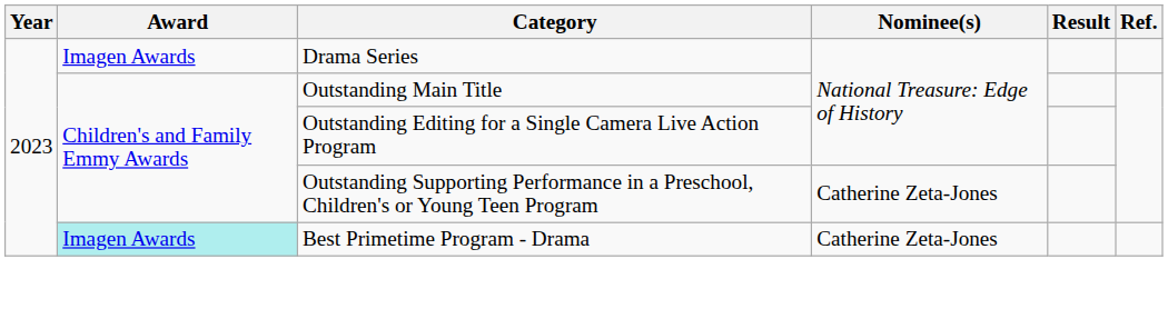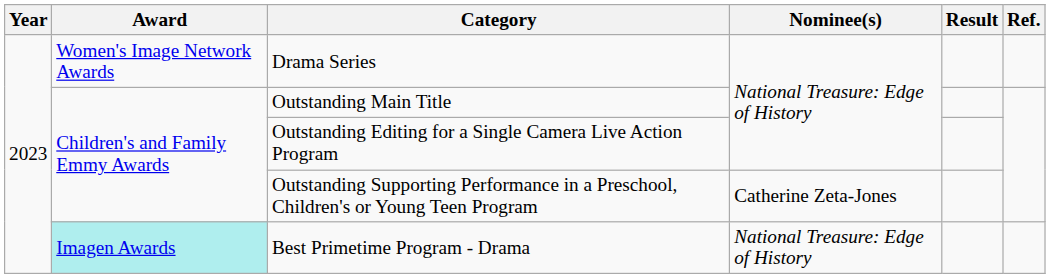Drama Series | Award: Imagen Awards -> Women's Image Network Awards
Best Primetime Program - Drama | Nominee(s): Catherine Zeta-Jones -> National Treasure: Edge of History
